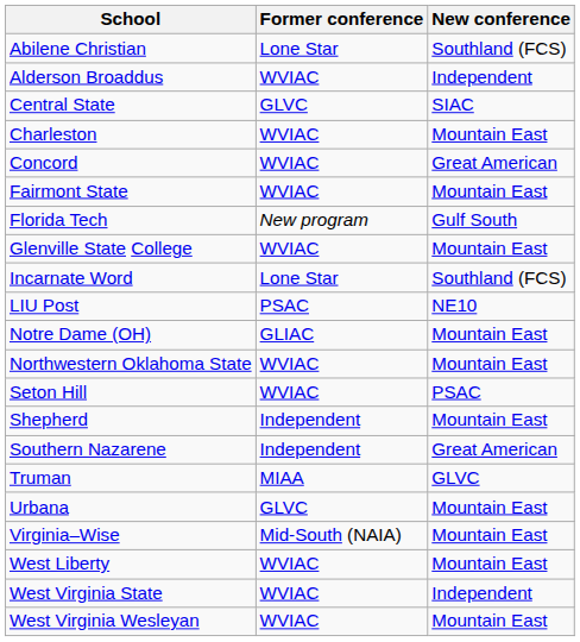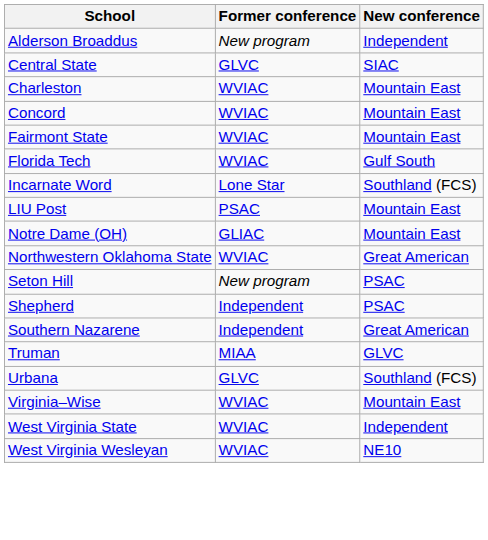- row: Abilene Christian | Lone Star | Southland (FCS)
Alderson Broaddus | Former conference: WVIAC -> New program
Concord | New conference: Great American -> Mountain East
Florida Tech | Former conference: New program -> WVIAC
- row: Glenville State College | WVIAC | Mountain East
LIU Post | New conference: NE10 -> Mountain East
Northwestern Oklahoma State | New conference: Mountain East -> Great American
Seton Hill | Former conference: WVIAC -> New program
Shepherd | New conference: Mountain East -> PSAC
Urbana | New conference: Mountain East -> Southland (FCS)
Virginia–Wise | Former conference: Mid-South (NAIA) -> WVIAC
- row: West Liberty | WVIAC | Mountain East
West Virginia Wesleyan | New conference: Mountain East -> NE10
